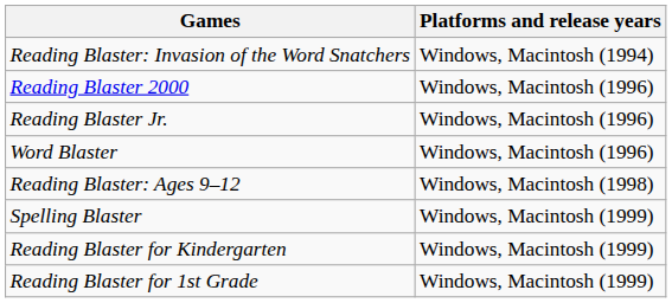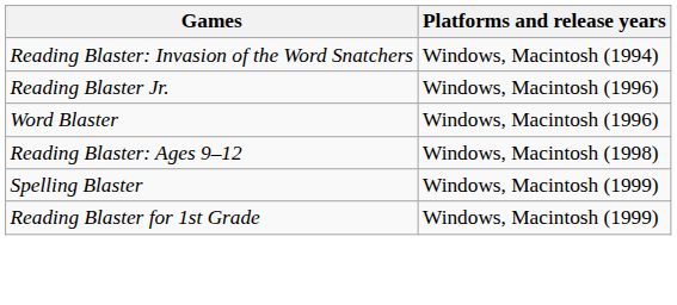- row: Reading Blaster 2000 | Windows, Macintosh (1996)
- row: Reading Blaster for Kindergarten | Windows, Macintosh (1999)
